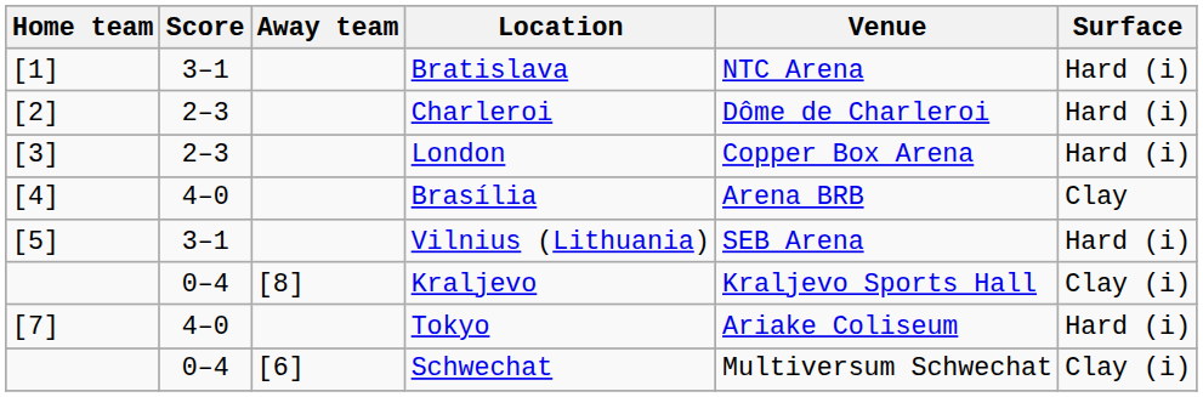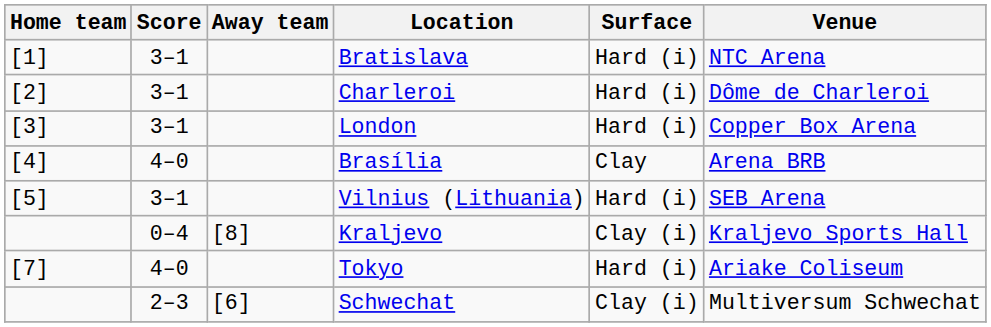columns swapped: Venue <-> Surface
Charleroi | Score: 2–3 -> 3–1
London | Score: 2–3 -> 3–1
Schwechat | Score: 0–4 -> 2–3
